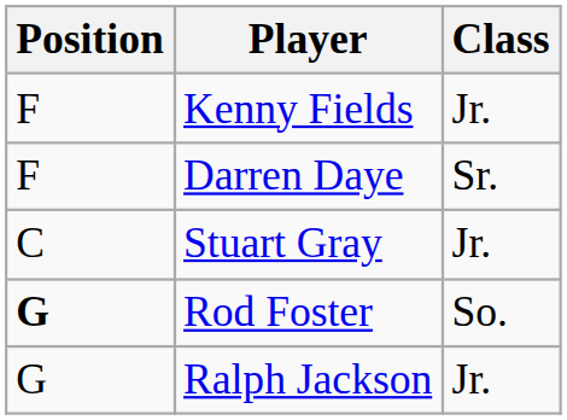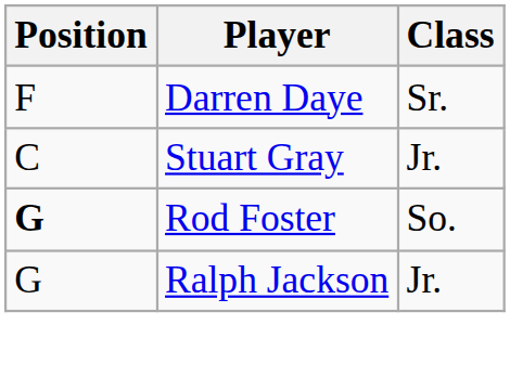- row: F | Kenny Fields | Jr.
